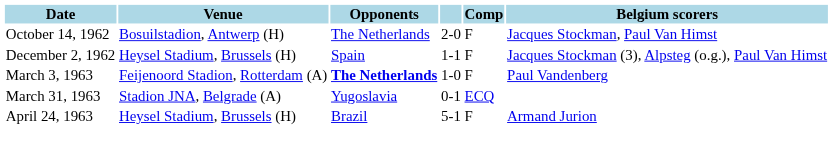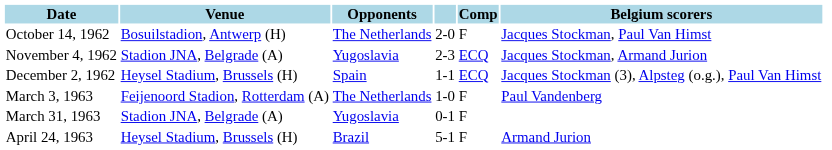+ row: November 4, 1962 | Stadion JNA, Belgrade (A) | Yugoslavia | 2-3 | ECQ | Jacques Stockman, Armand Jurion
December 2, 1962 | Comp: F -> ECQ
March 3, 1963 | Opponents: bold -> normal
March 31, 1963 | Comp: ECQ -> F
